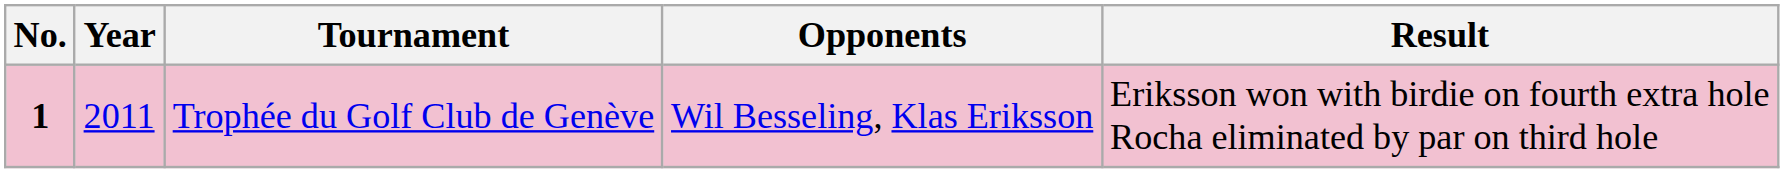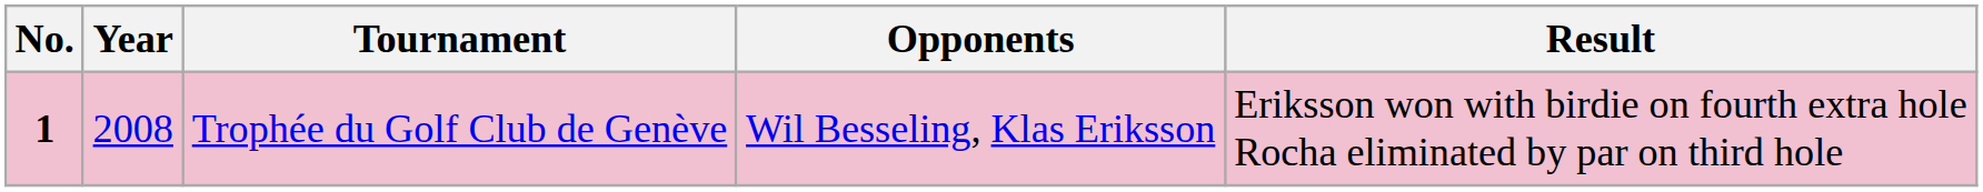Trophée du Golf Club de Genève | Year: 2011 -> 2008
